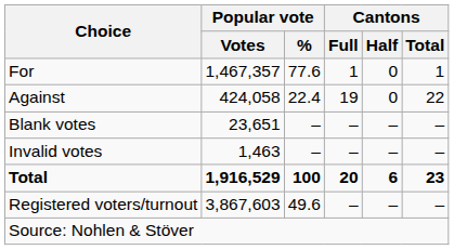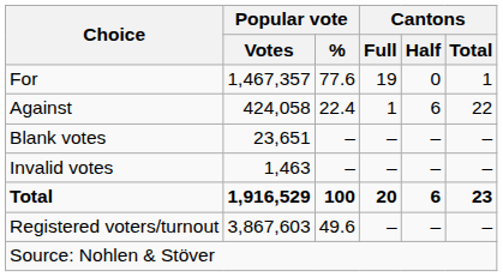For | Cantons / Full: 1 -> 19
Against | Cantons / Full: 19 -> 1
Against | Cantons / Half: 0 -> 6
